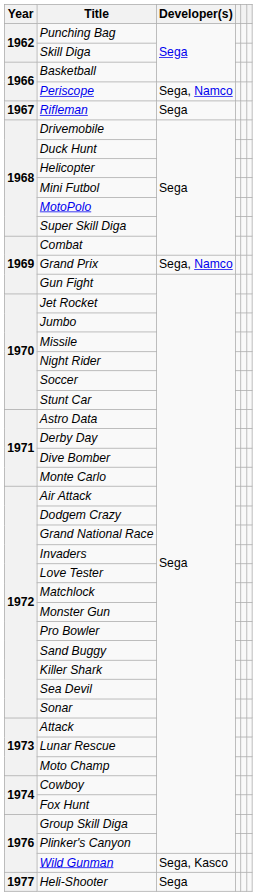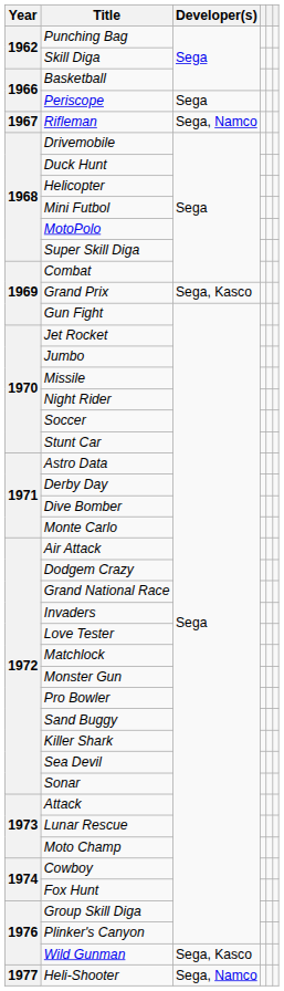Periscope | Developer(s): Sega, Namco -> Sega
Rifleman | Developer(s): Sega -> Sega, Namco
Grand Prix | Developer(s): Sega, Namco -> Sega, Kasco
Heli-Shooter | Developer(s): Sega -> Sega, Namco
